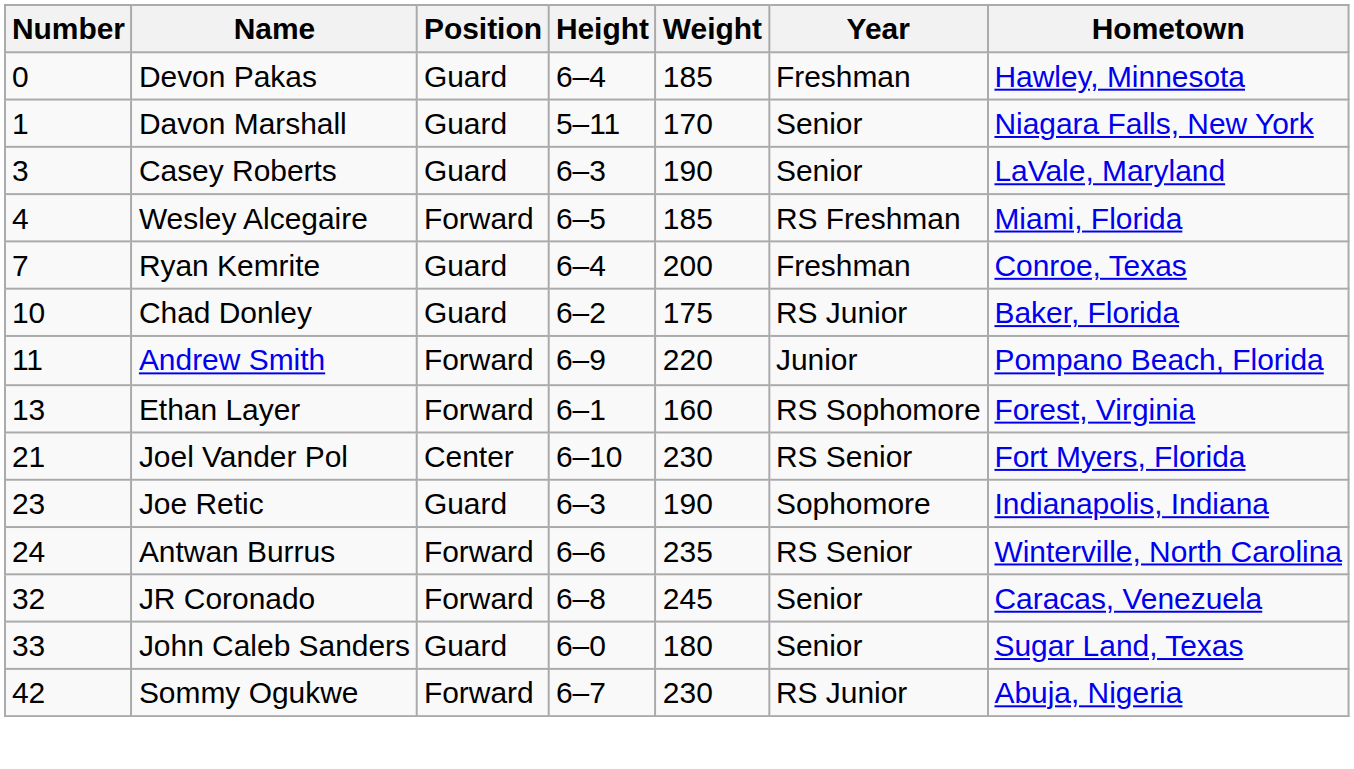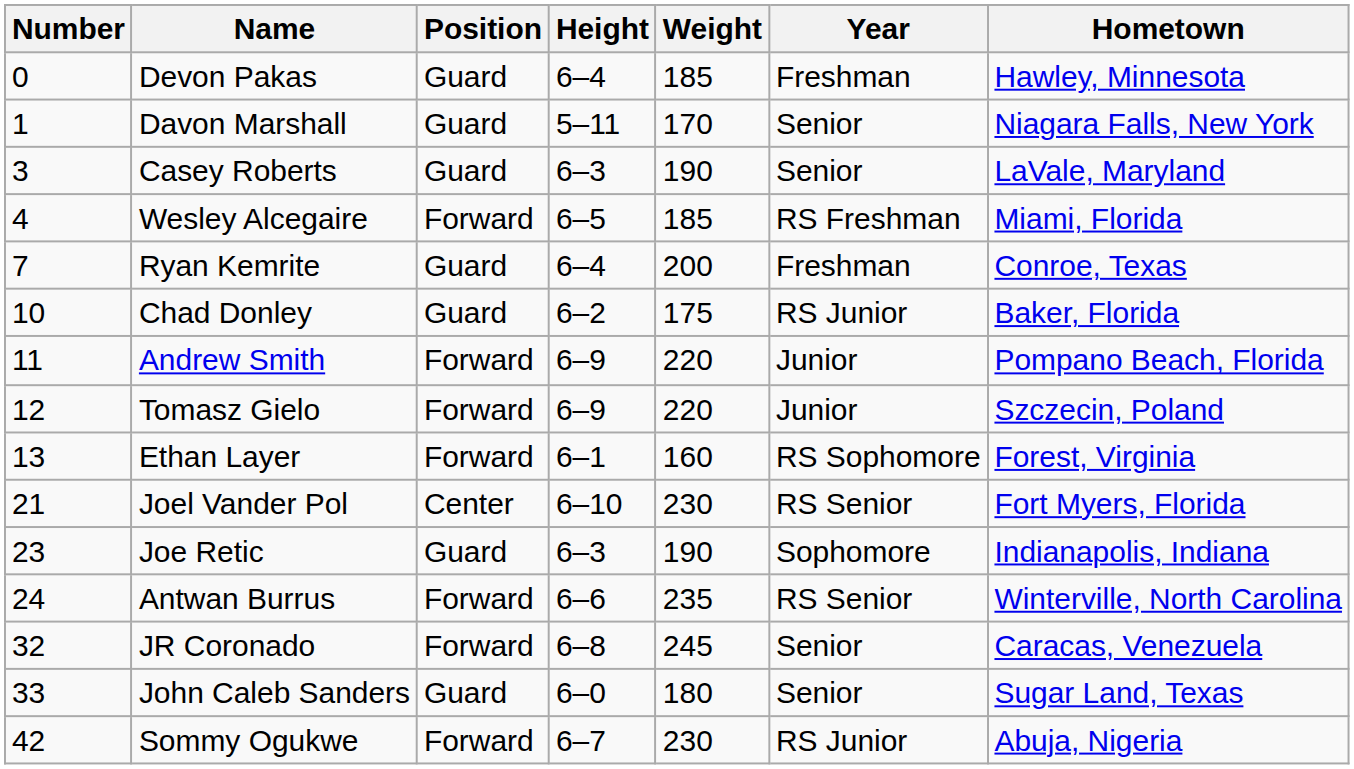+ row: 12 | Tomasz Gielo | Forward | 6–9 | 220 | Junior | Szczecin, Poland
